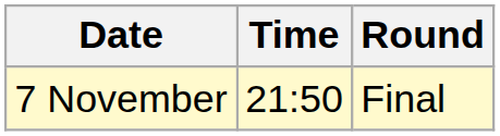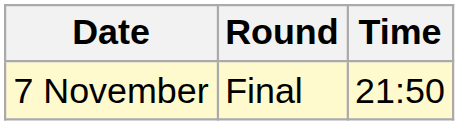columns swapped: Time <-> Round
